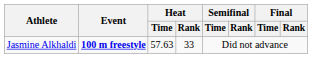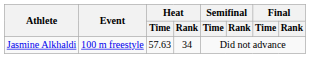Jasmine Alkhaldi | Event: bold -> normal
Jasmine Alkhaldi | Heat / Rank: 33 -> 34
